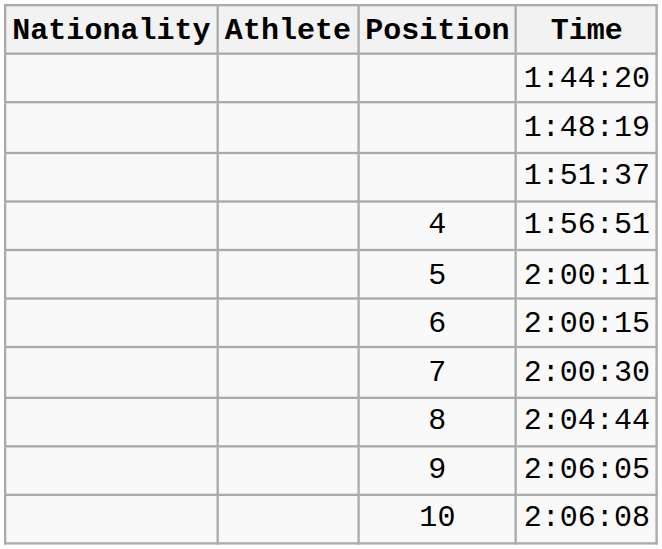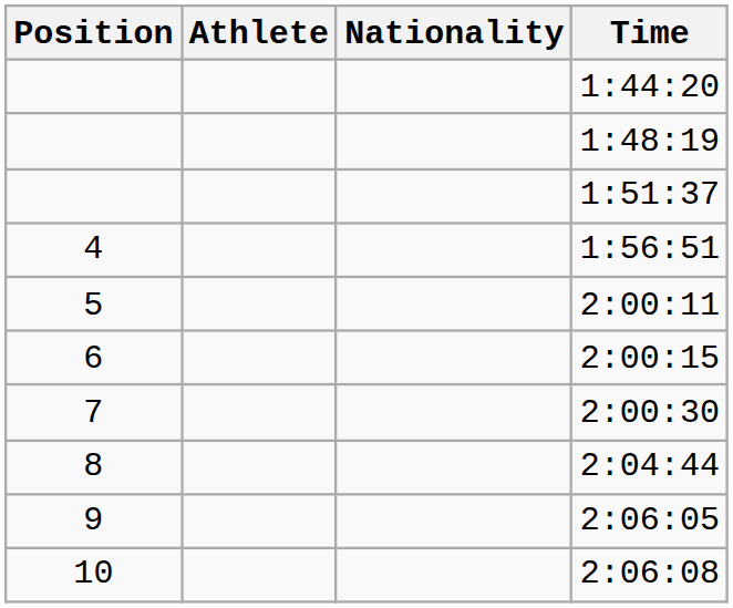columns swapped: Position <-> Nationality
